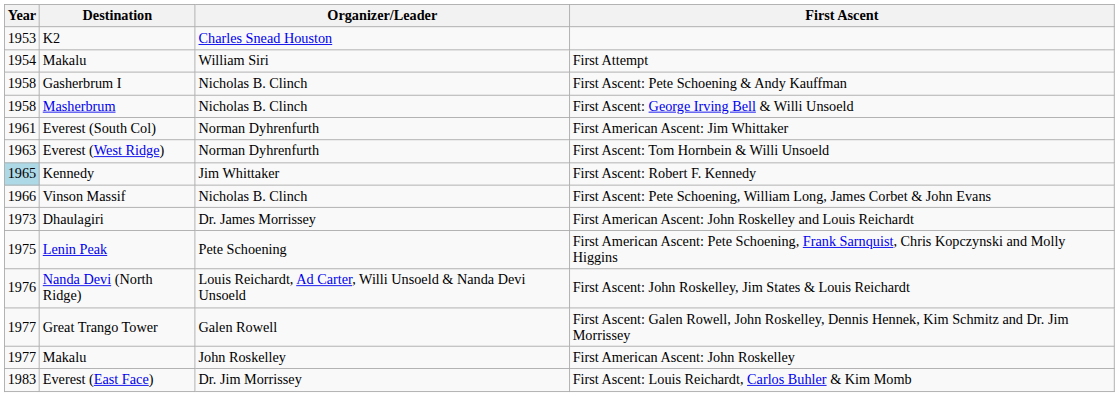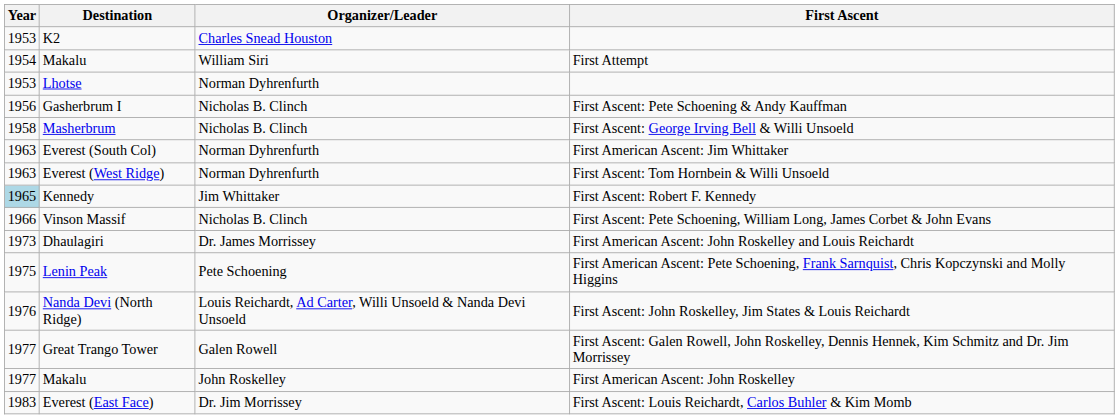+ row: 1953 | Lhotse | Norman Dyhrenfurth
Gasherbrum I | Year: 1958 -> 1956
Everest (South Col) | Year: 1961 -> 1963
